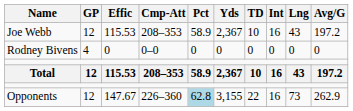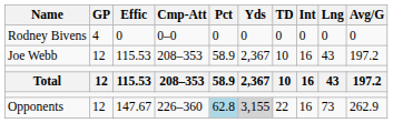rows swapped: Joe Webb <-> Rodney Bivens
Opponents | Yds: no background -> lightgrey background
